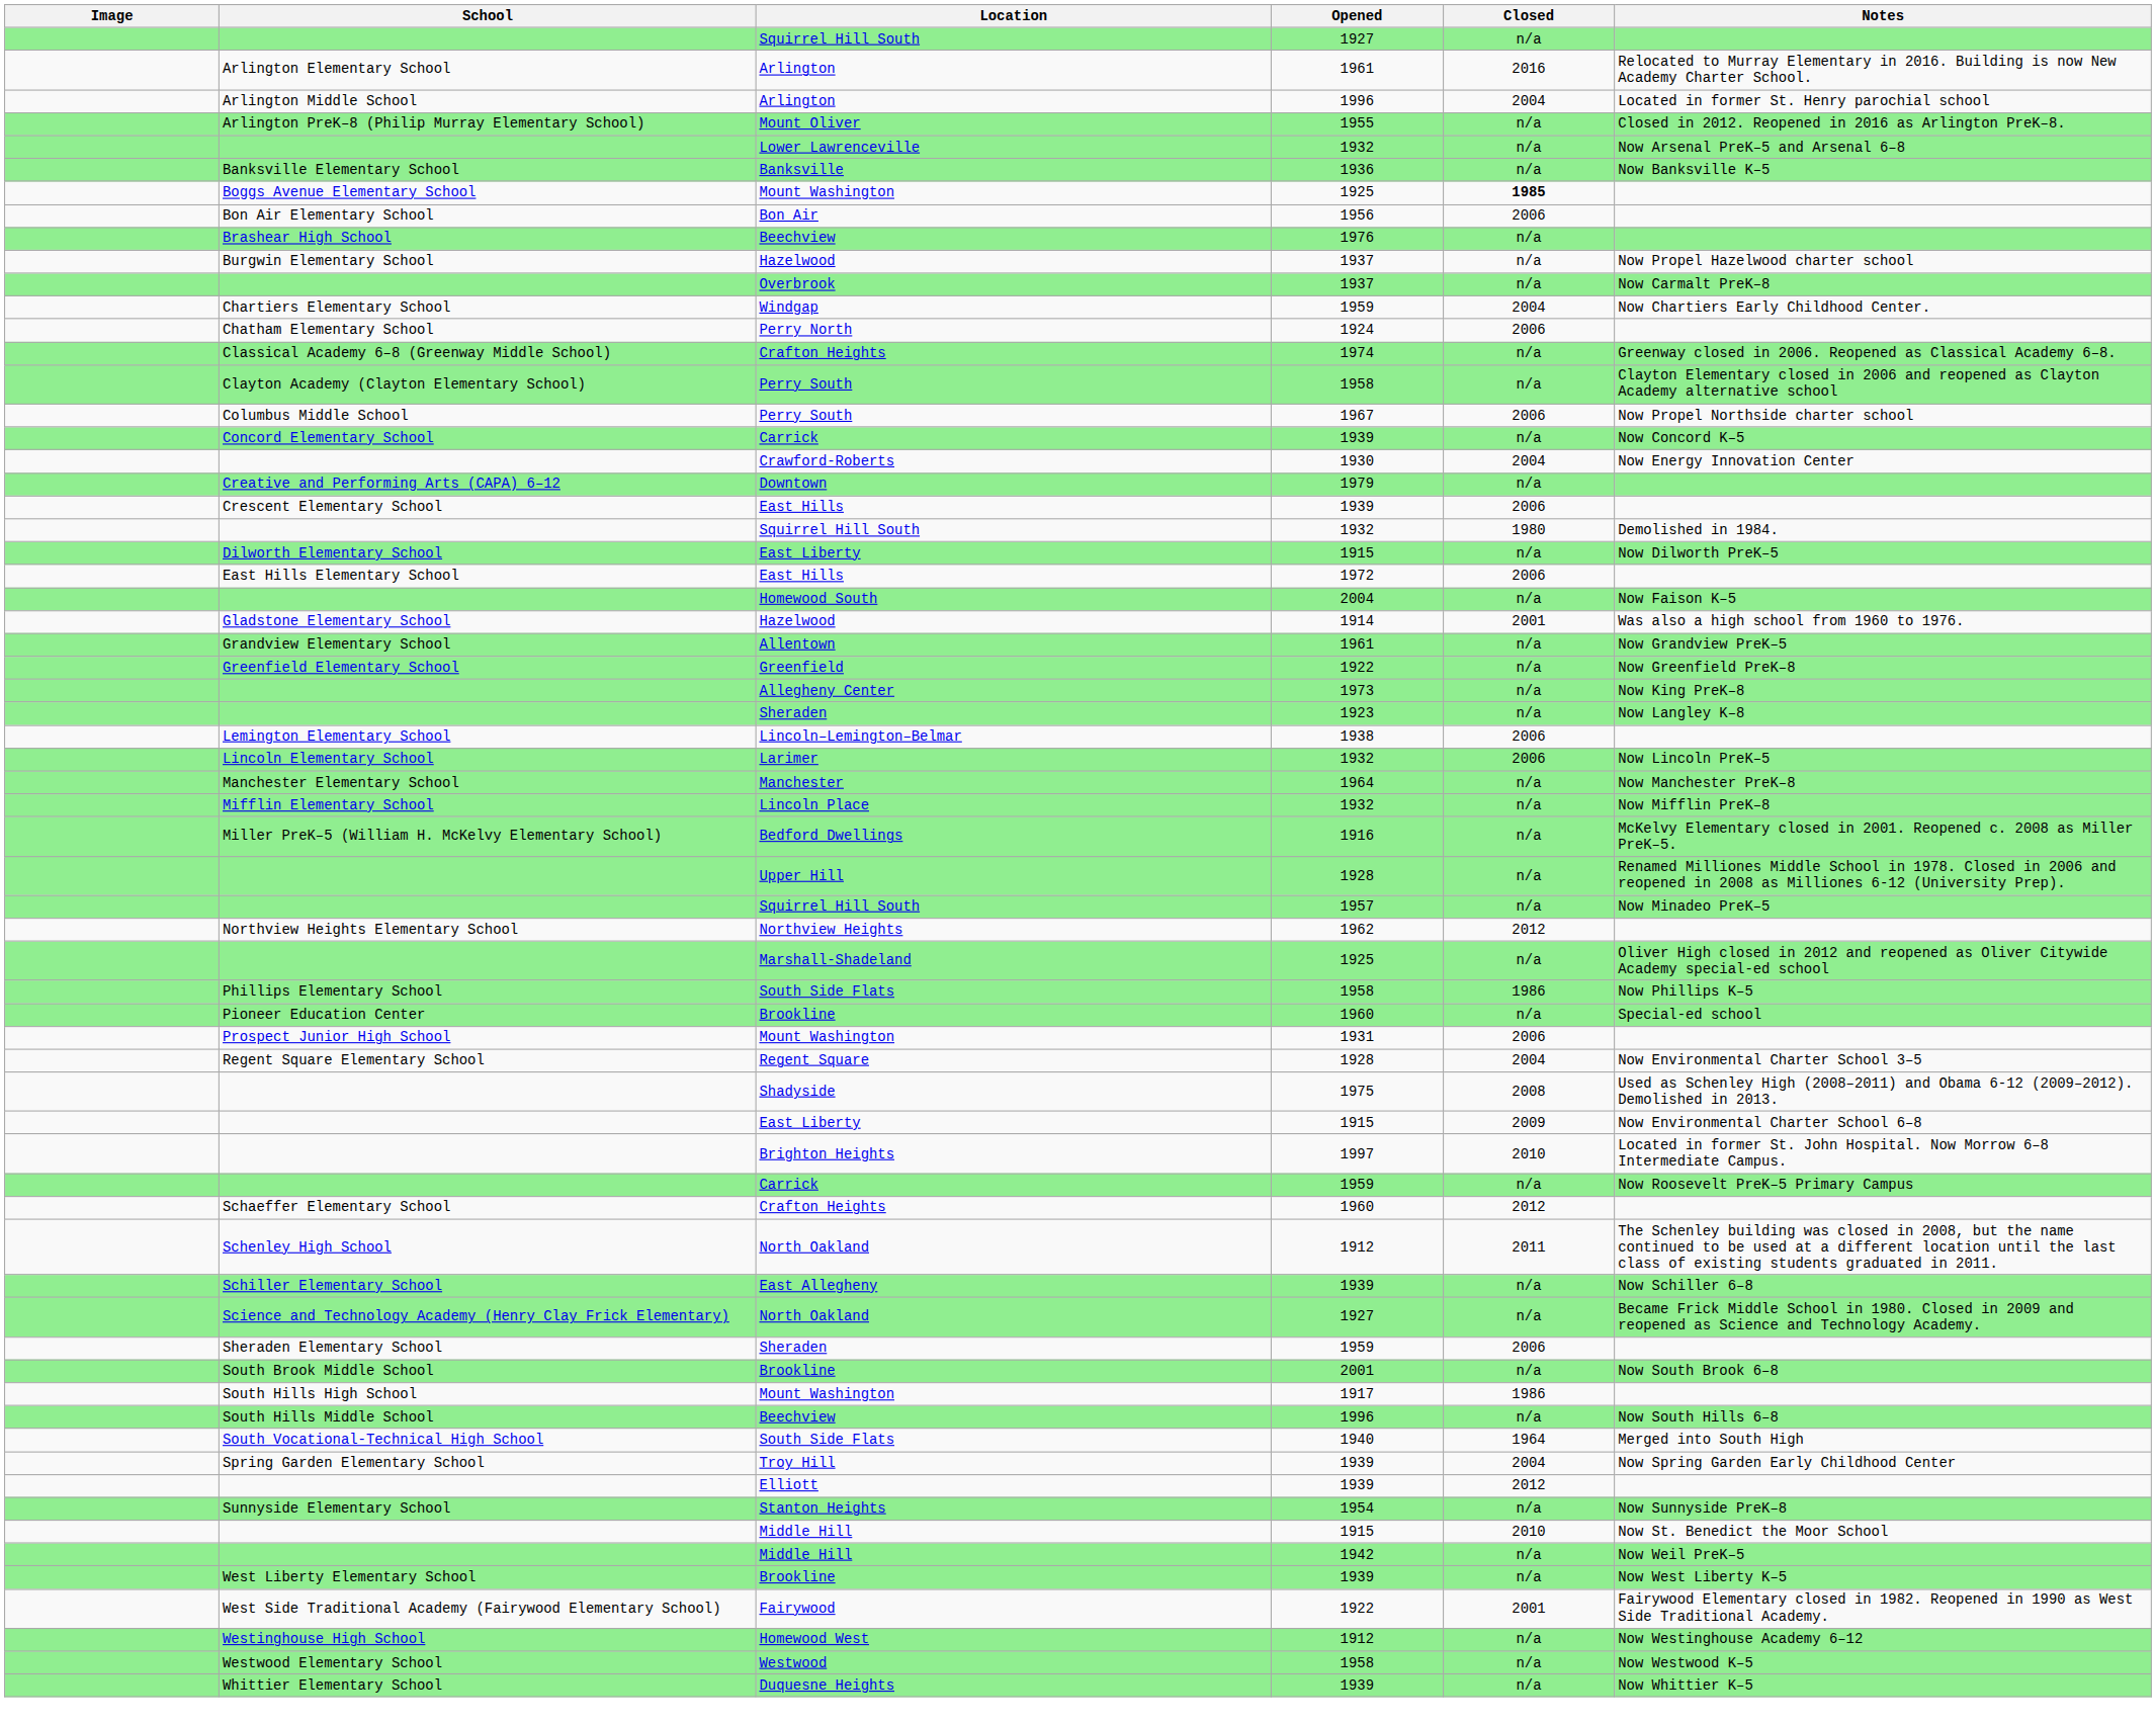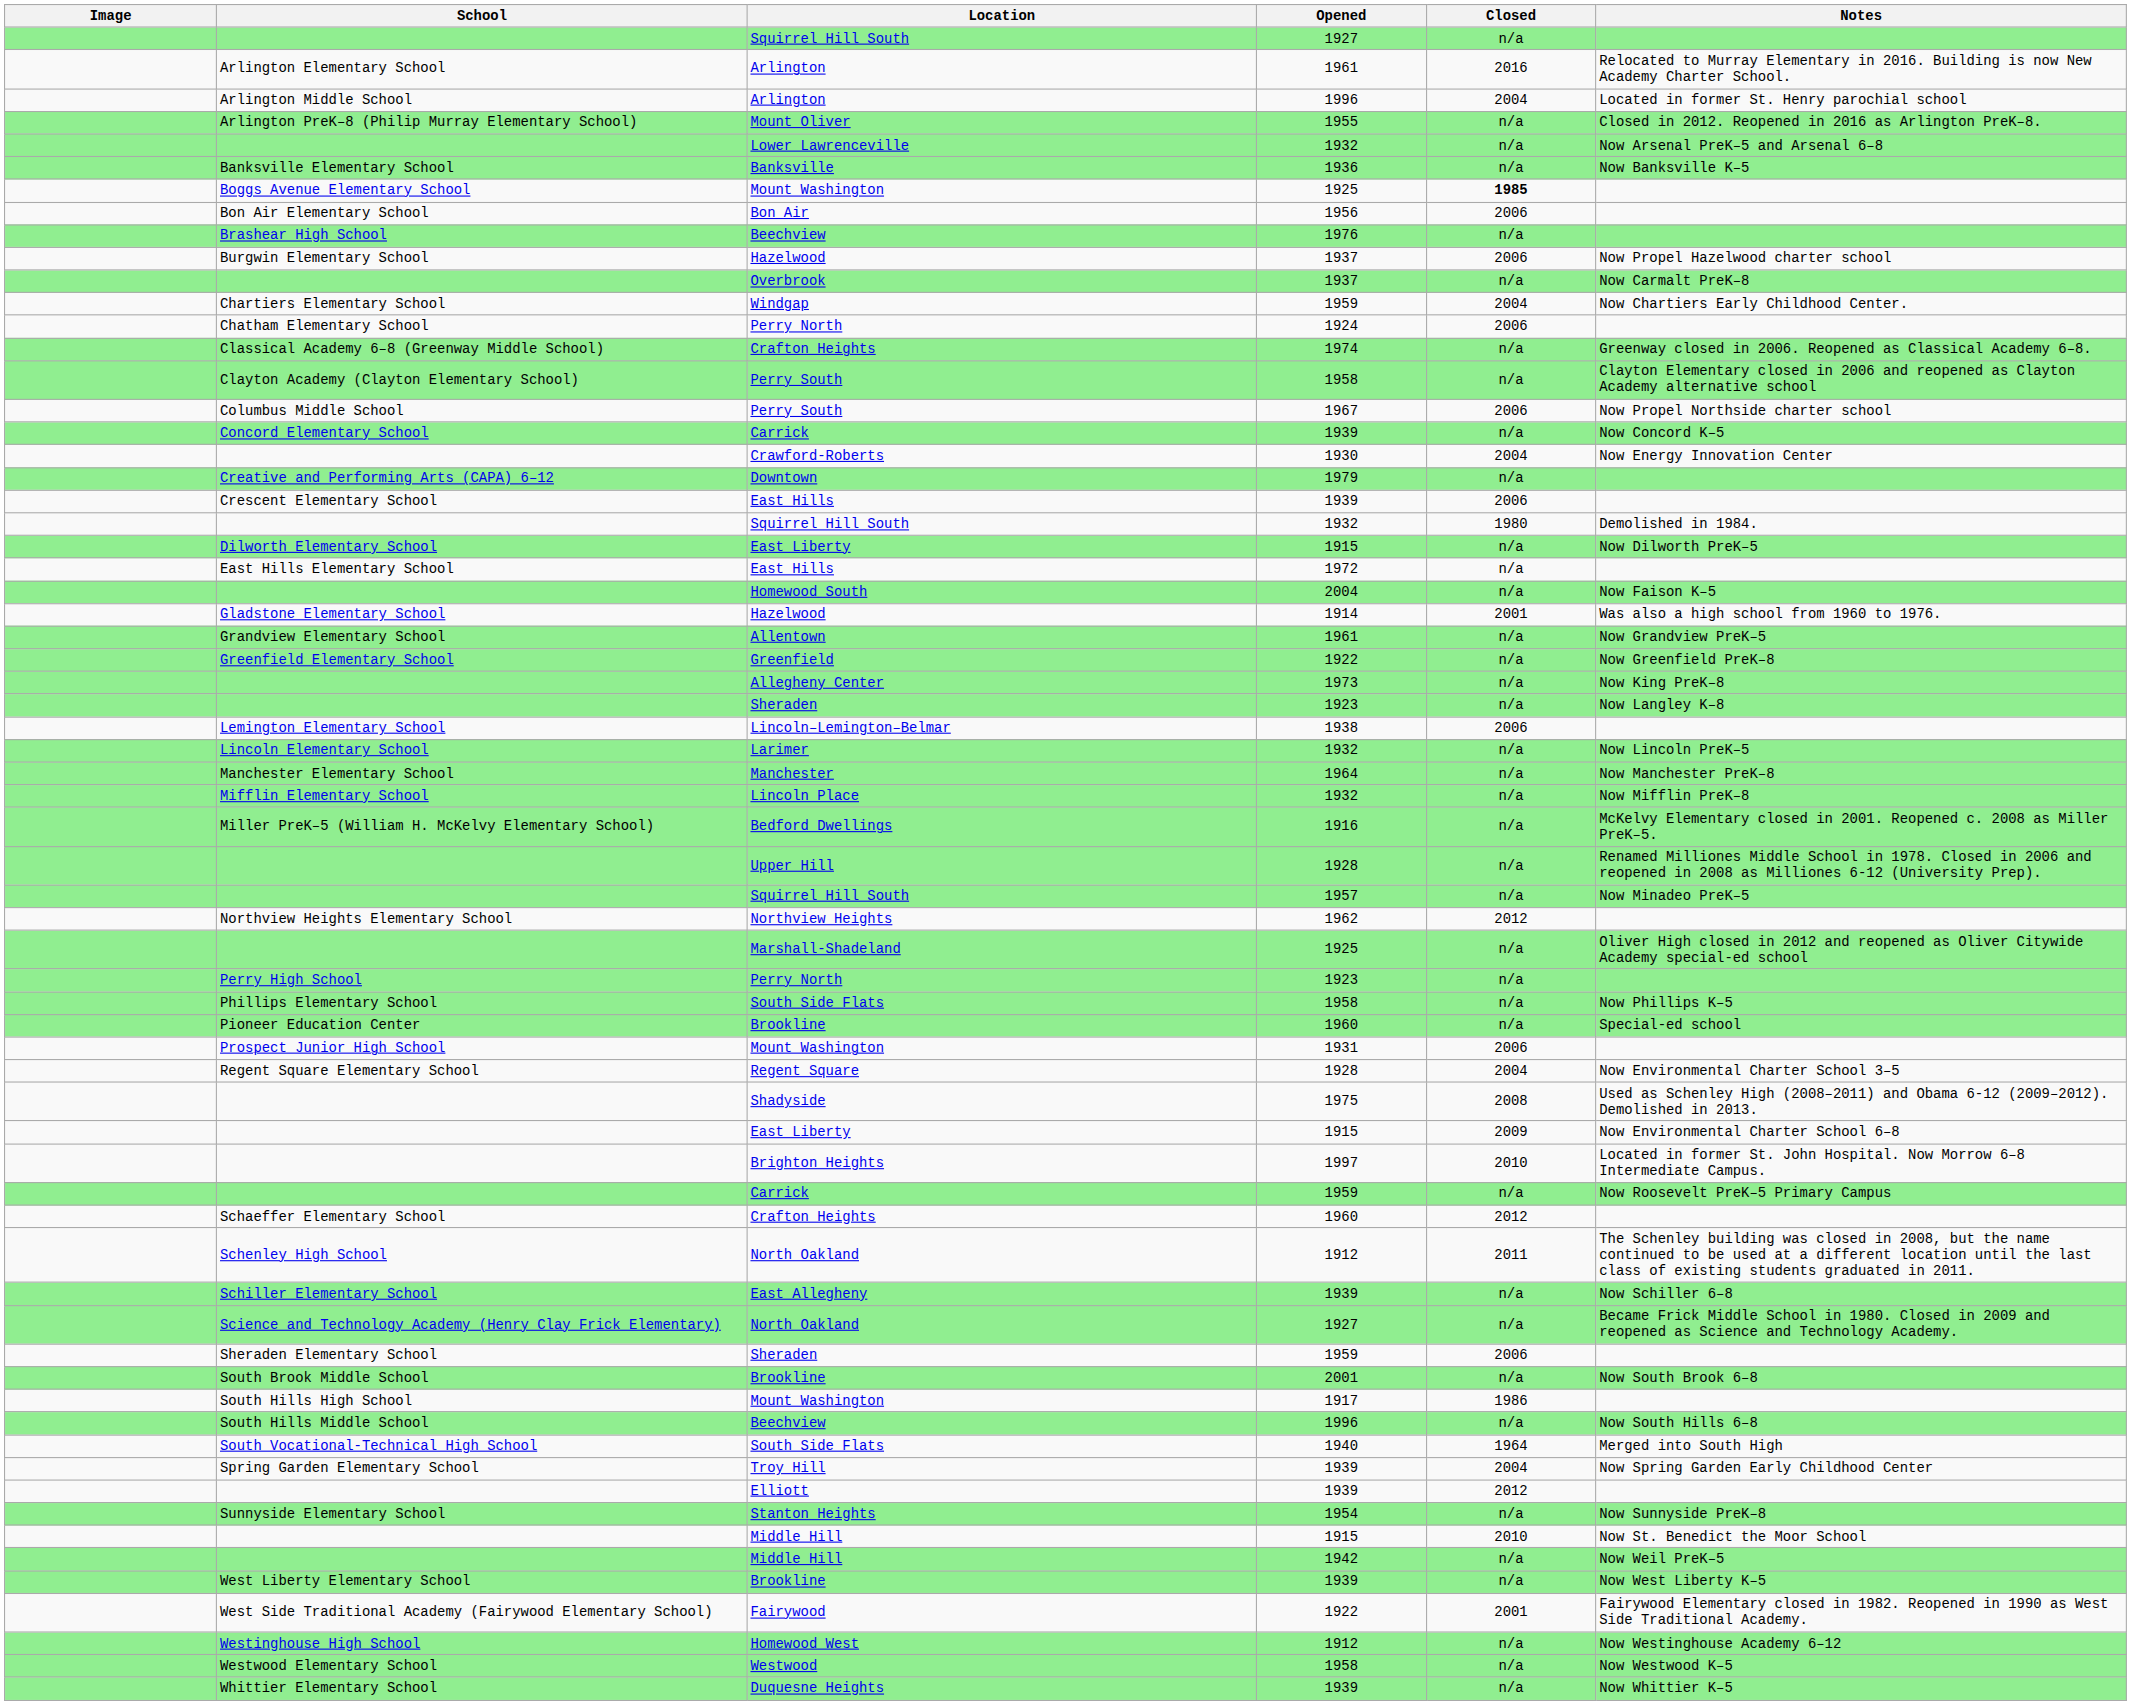Burgwin Elementary School | Closed: n/a -> 2006
East Hills Elementary School | Closed: 2006 -> n/a
Lincoln Elementary School | Closed: 2006 -> n/a
+ row: Perry High School | Perry North | 1923 | n/a
Phillips Elementary School | Closed: 1986 -> n/a
